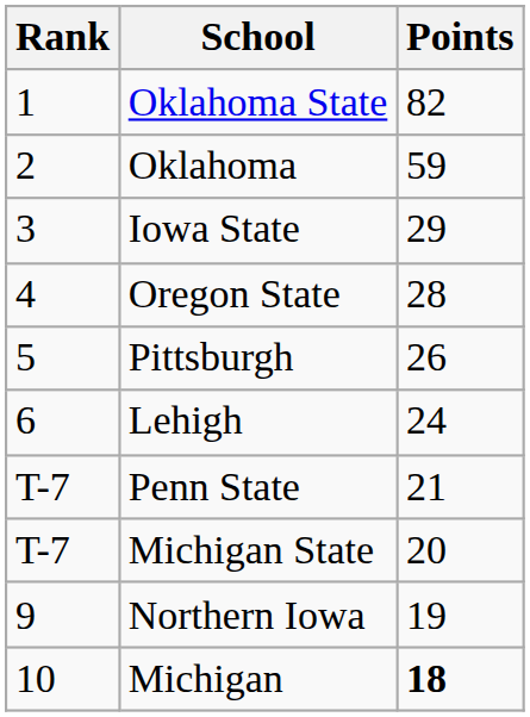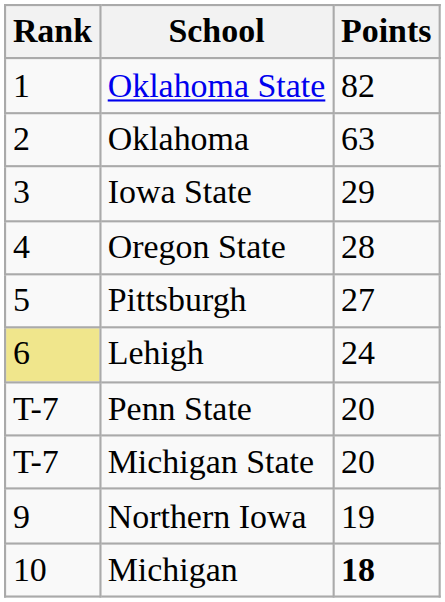Oklahoma | Points: 59 -> 63
Pittsburgh | Points: 26 -> 27
Lehigh | Rank: no background -> khaki background
Penn State | Points: 21 -> 20
